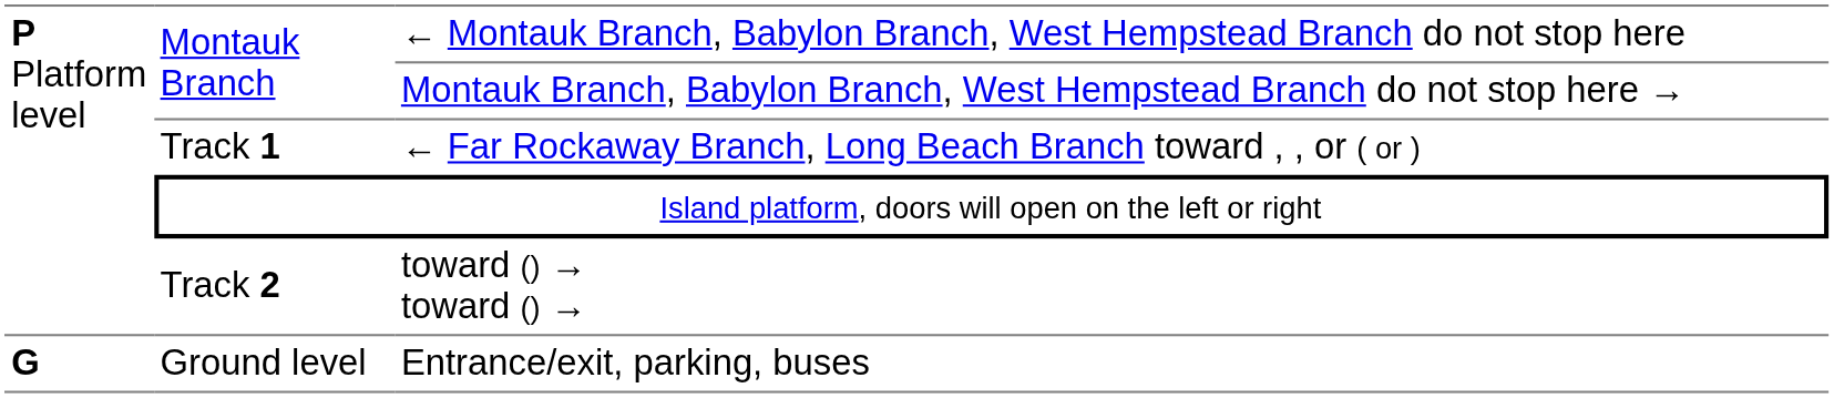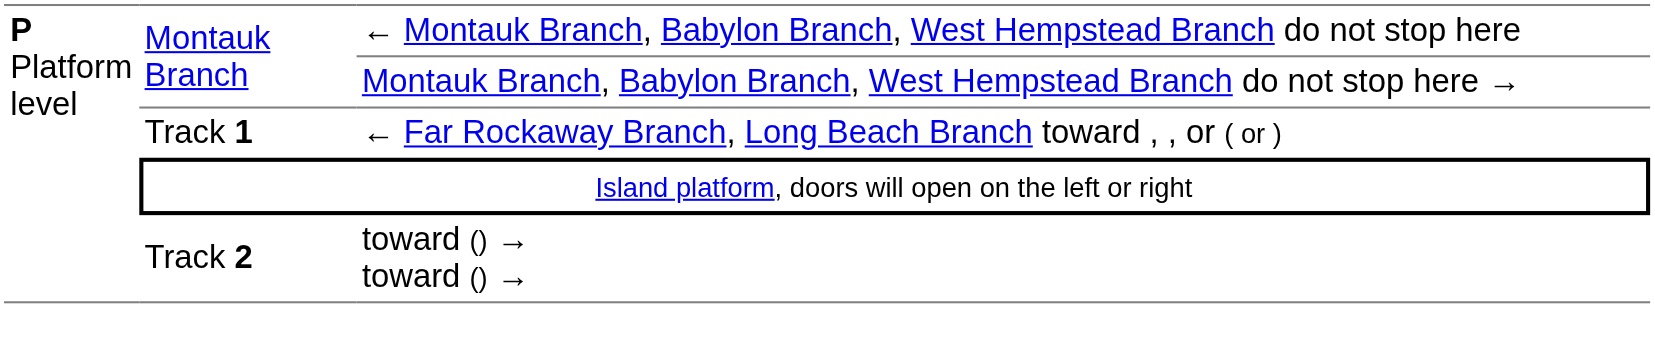- row: G | Ground level | Entrance/exit, parking, buses
